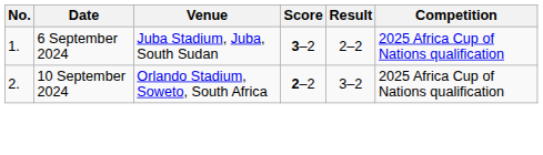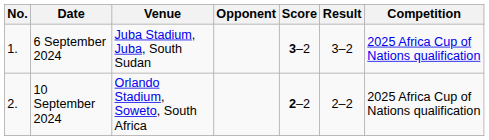+ column: Opponent
6 September 2024 | Result: 2–2 -> 3–2
10 September 2024 | Result: 3–2 -> 2–2
